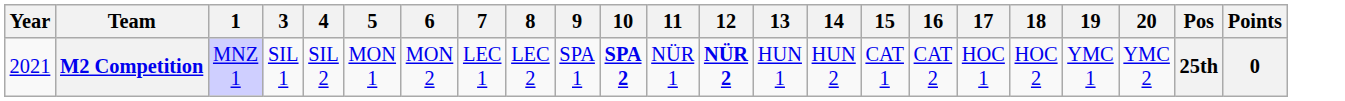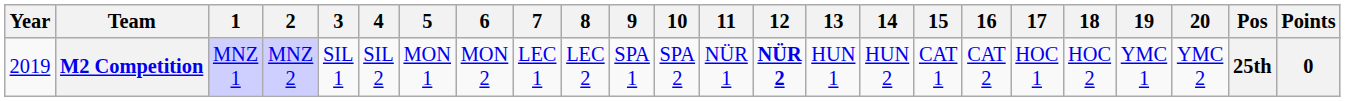+ column: 2 | MNZ 2
M2 Competition | Year: 2021 -> 2019
M2 Competition | 10: bold -> normal
